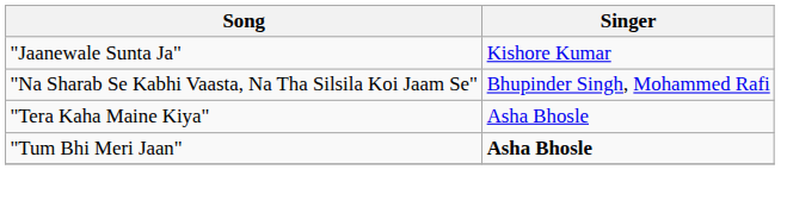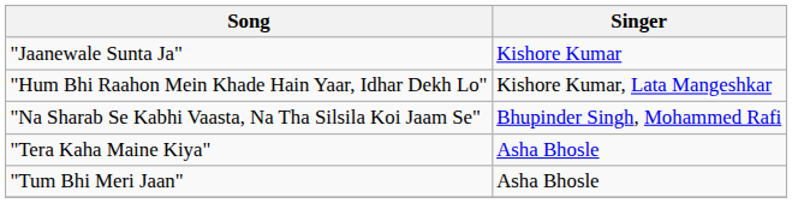+ row: "Hum Bhi Raahon Mein Khade Hain Yaar, Idhar Dekh Lo" | Kishore Kumar, Lata Mangeshkar
"Tum Bhi Meri Jaan" | Singer: bold -> normal
